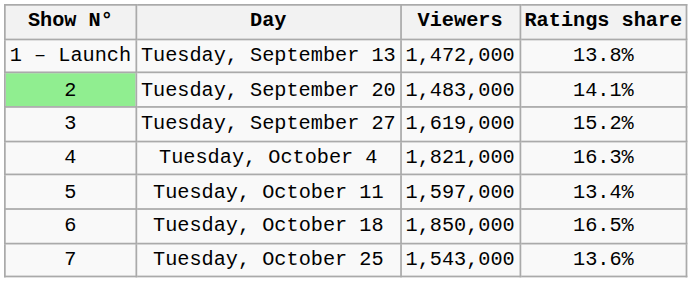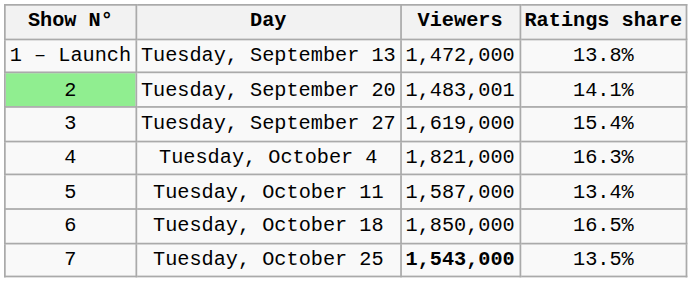Tuesday, September 20 | Viewers: 1,483,000 -> 1,483,001
Tuesday, September 27 | Ratings share: 15.2% -> 15.4%
Tuesday, October 11 | Viewers: 1,597,000 -> 1,587,000
Tuesday, October 25 | Viewers: normal -> bold
Tuesday, October 25 | Ratings share: 13.6% -> 13.5%
